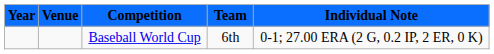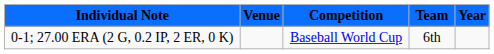columns swapped: Year <-> Individual Note
